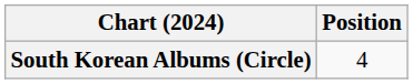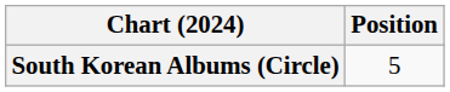South Korean Albums (Circle) | Position: 4 -> 5
